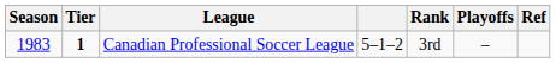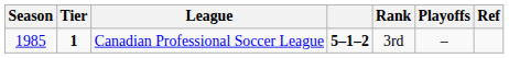Canadian Professional Soccer League | Season: 1983 -> 1985
Canadian Professional Soccer League | column 4: normal -> bold
